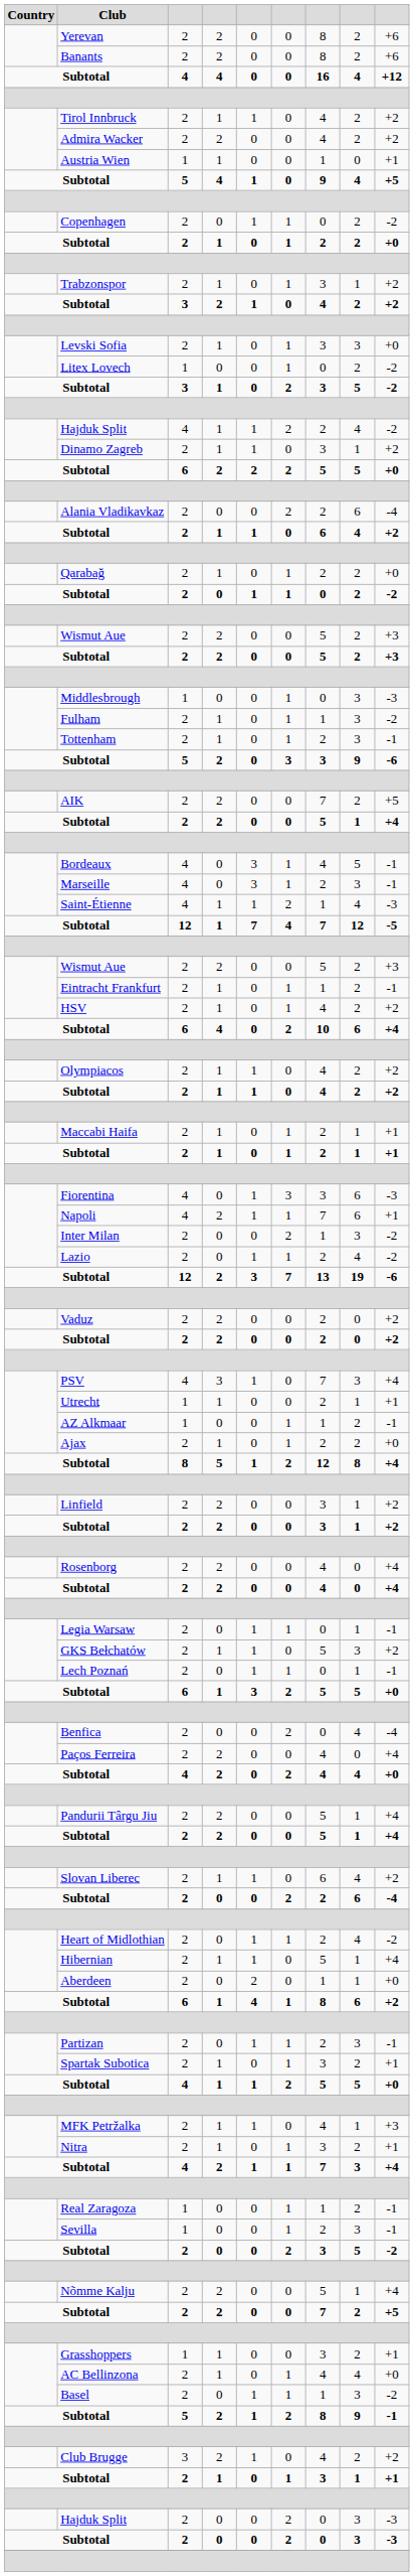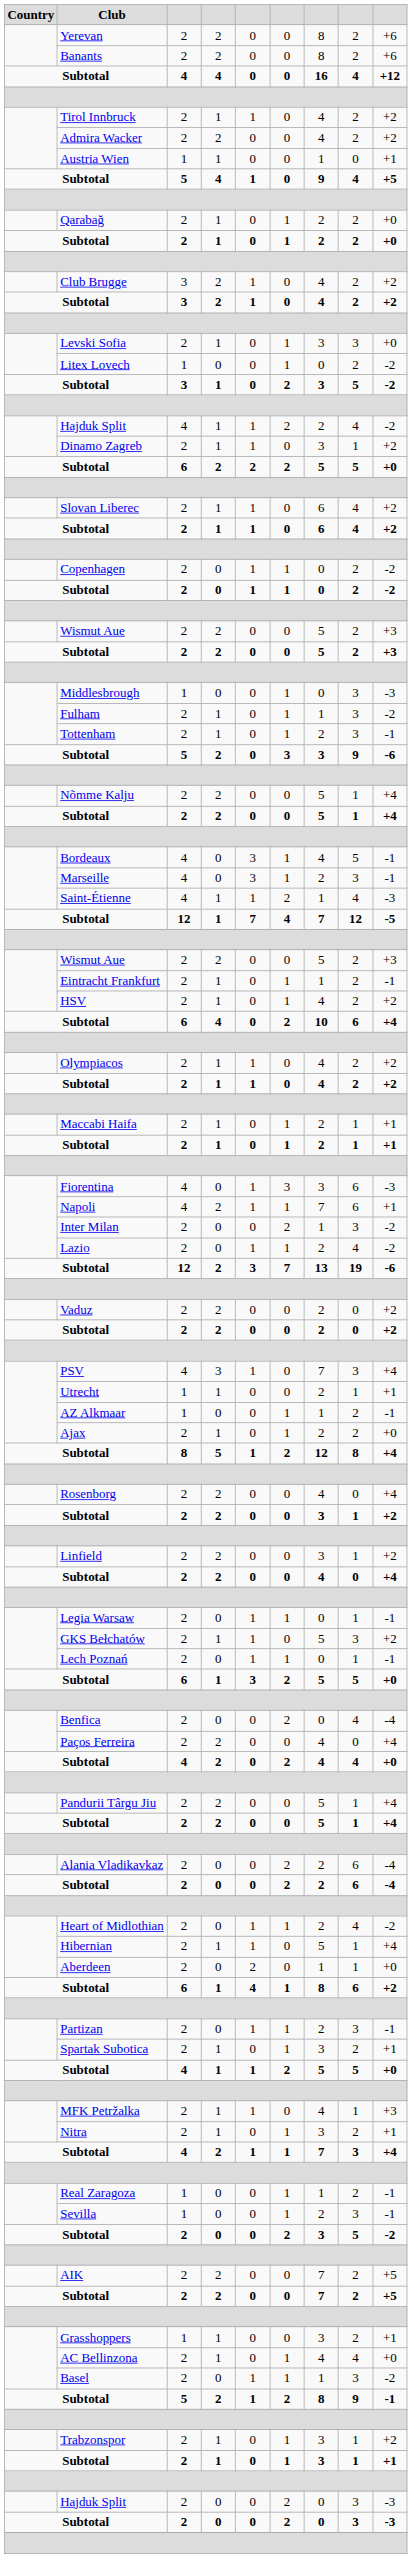rows swapped: Qarabağ <-> Copenhagen
rows swapped: Club Brugge <-> Trabzonspor
rows swapped: Slovan Liberec <-> Alania Vladikavkaz
rows swapped: Nõmme Kalju <-> AIK
rows swapped: Linfield <-> Rosenborg
